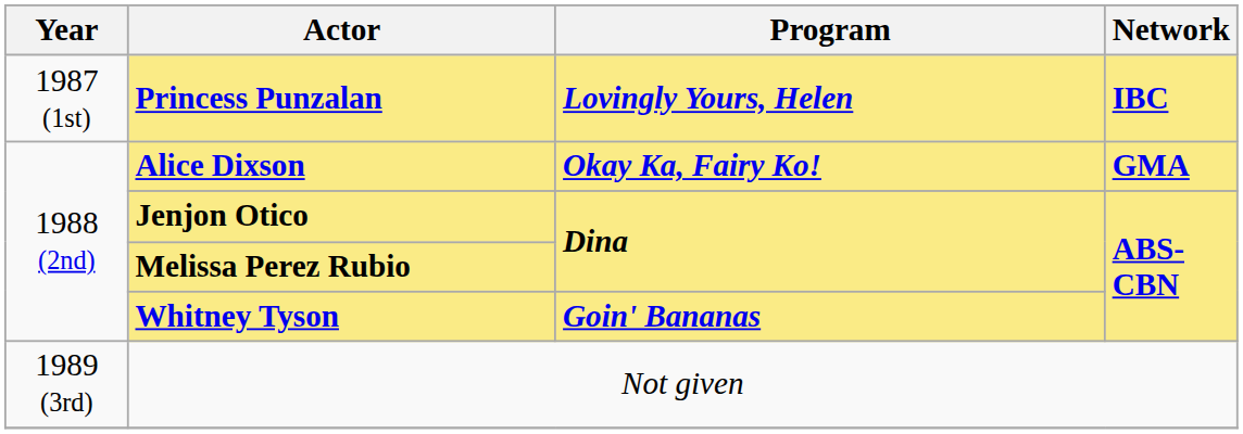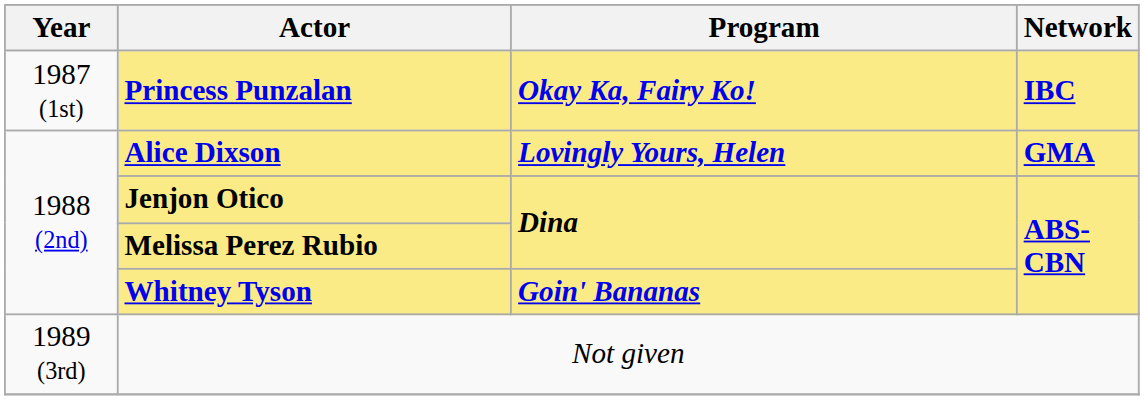Princess Punzalan | Program: Lovingly Yours, Helen -> Okay Ka, Fairy Ko!
Alice Dixson | Program: Okay Ka, Fairy Ko! -> Lovingly Yours, Helen
